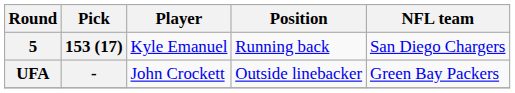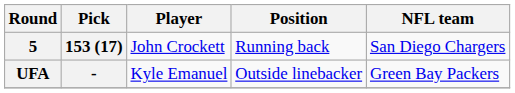5 | Player: Kyle Emanuel -> John Crockett
UFA | Player: John Crockett -> Kyle Emanuel
